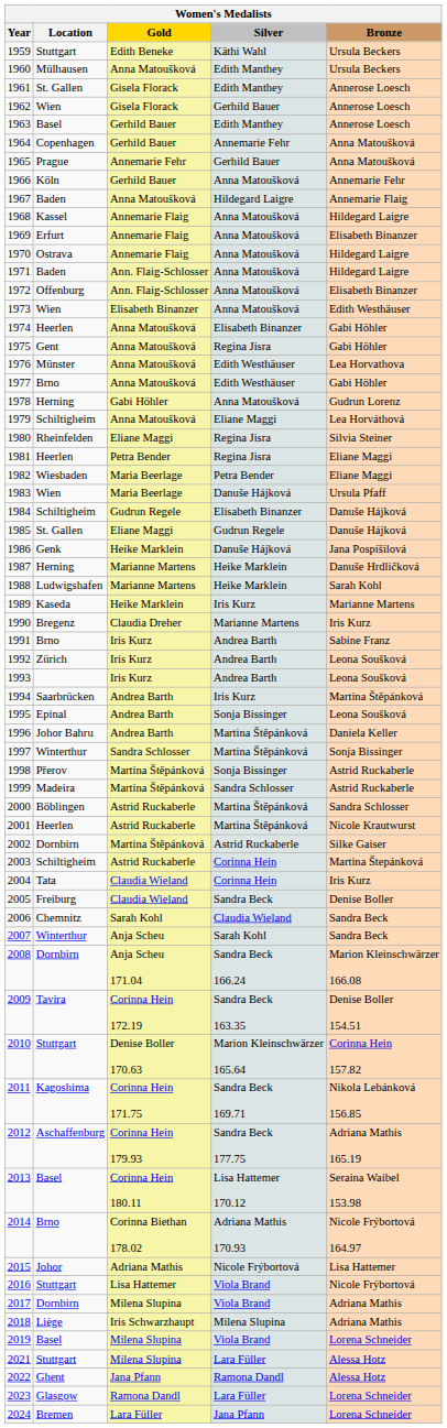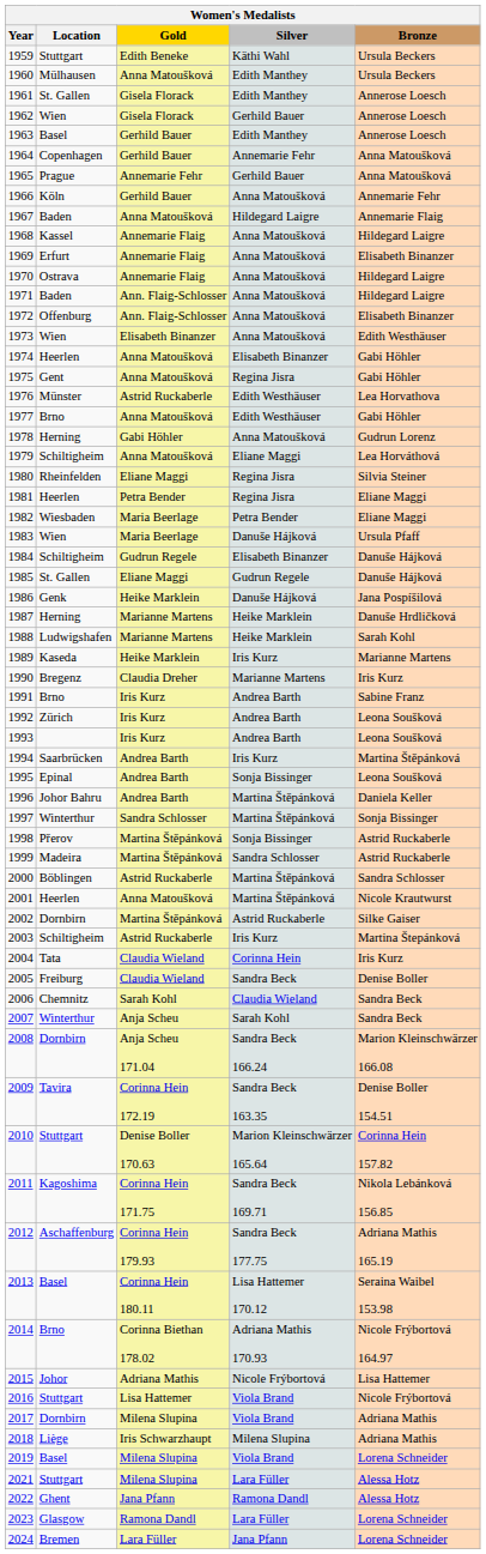1976 | Gold: Anna Matoušková -> Astrid Ruckaberle
2001 | Gold: Astrid Ruckaberle -> Anna Matoušková
2003 | Silver: Corinna Hein -> Iris Kurz
